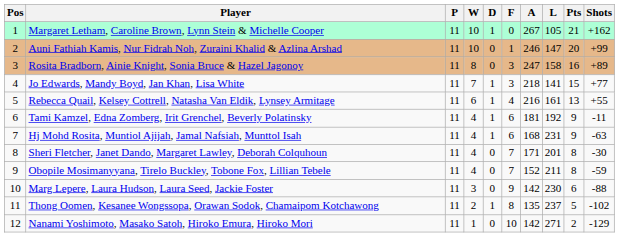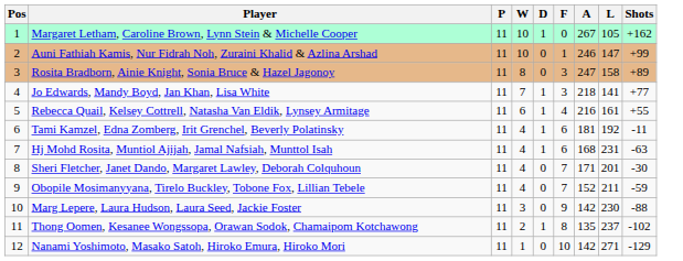- column: Pts | 21 | 20 | 16 | 15 | 13 | 9 | 9 | 8 | 8 | 6 | 5 | 2
